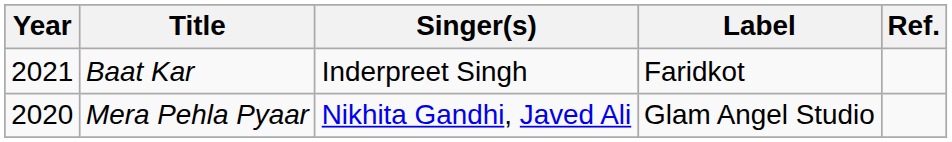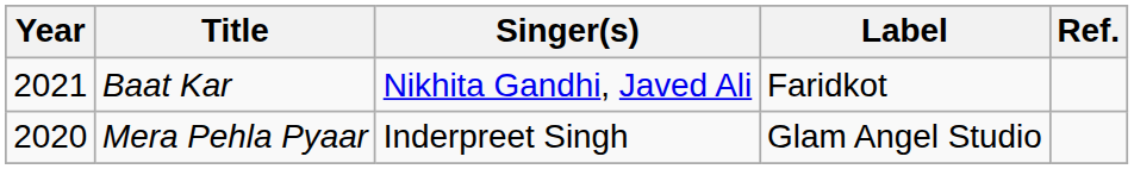Baat Kar | Singer(s): Inderpreet Singh -> Nikhita Gandhi, Javed Ali
Mera Pehla Pyaar | Singer(s): Nikhita Gandhi, Javed Ali -> Inderpreet Singh
